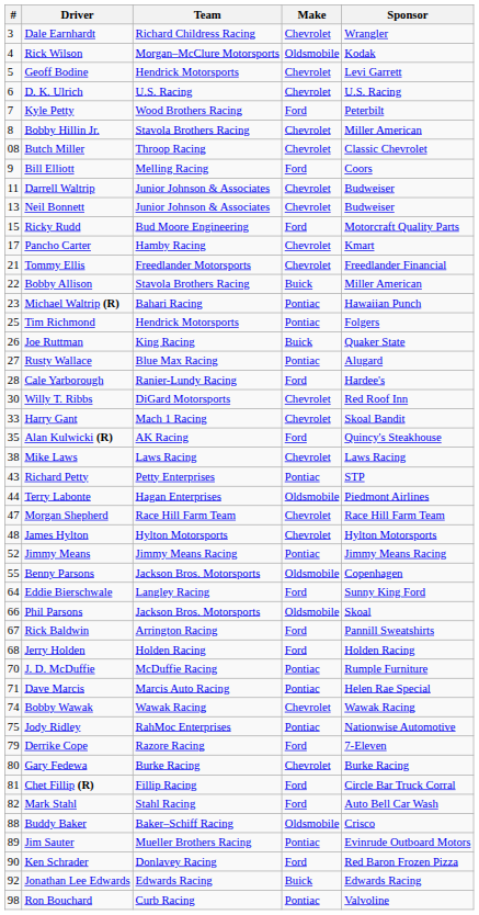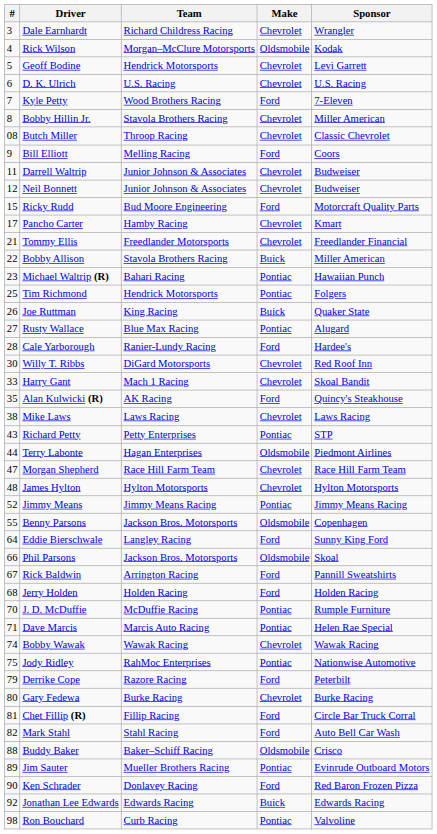Kyle Petty | Sponsor: Peterbilt -> 7-Eleven
Neil Bonnett | #: 13 -> 12
Derrike Cope | Sponsor: 7-Eleven -> Peterbilt
